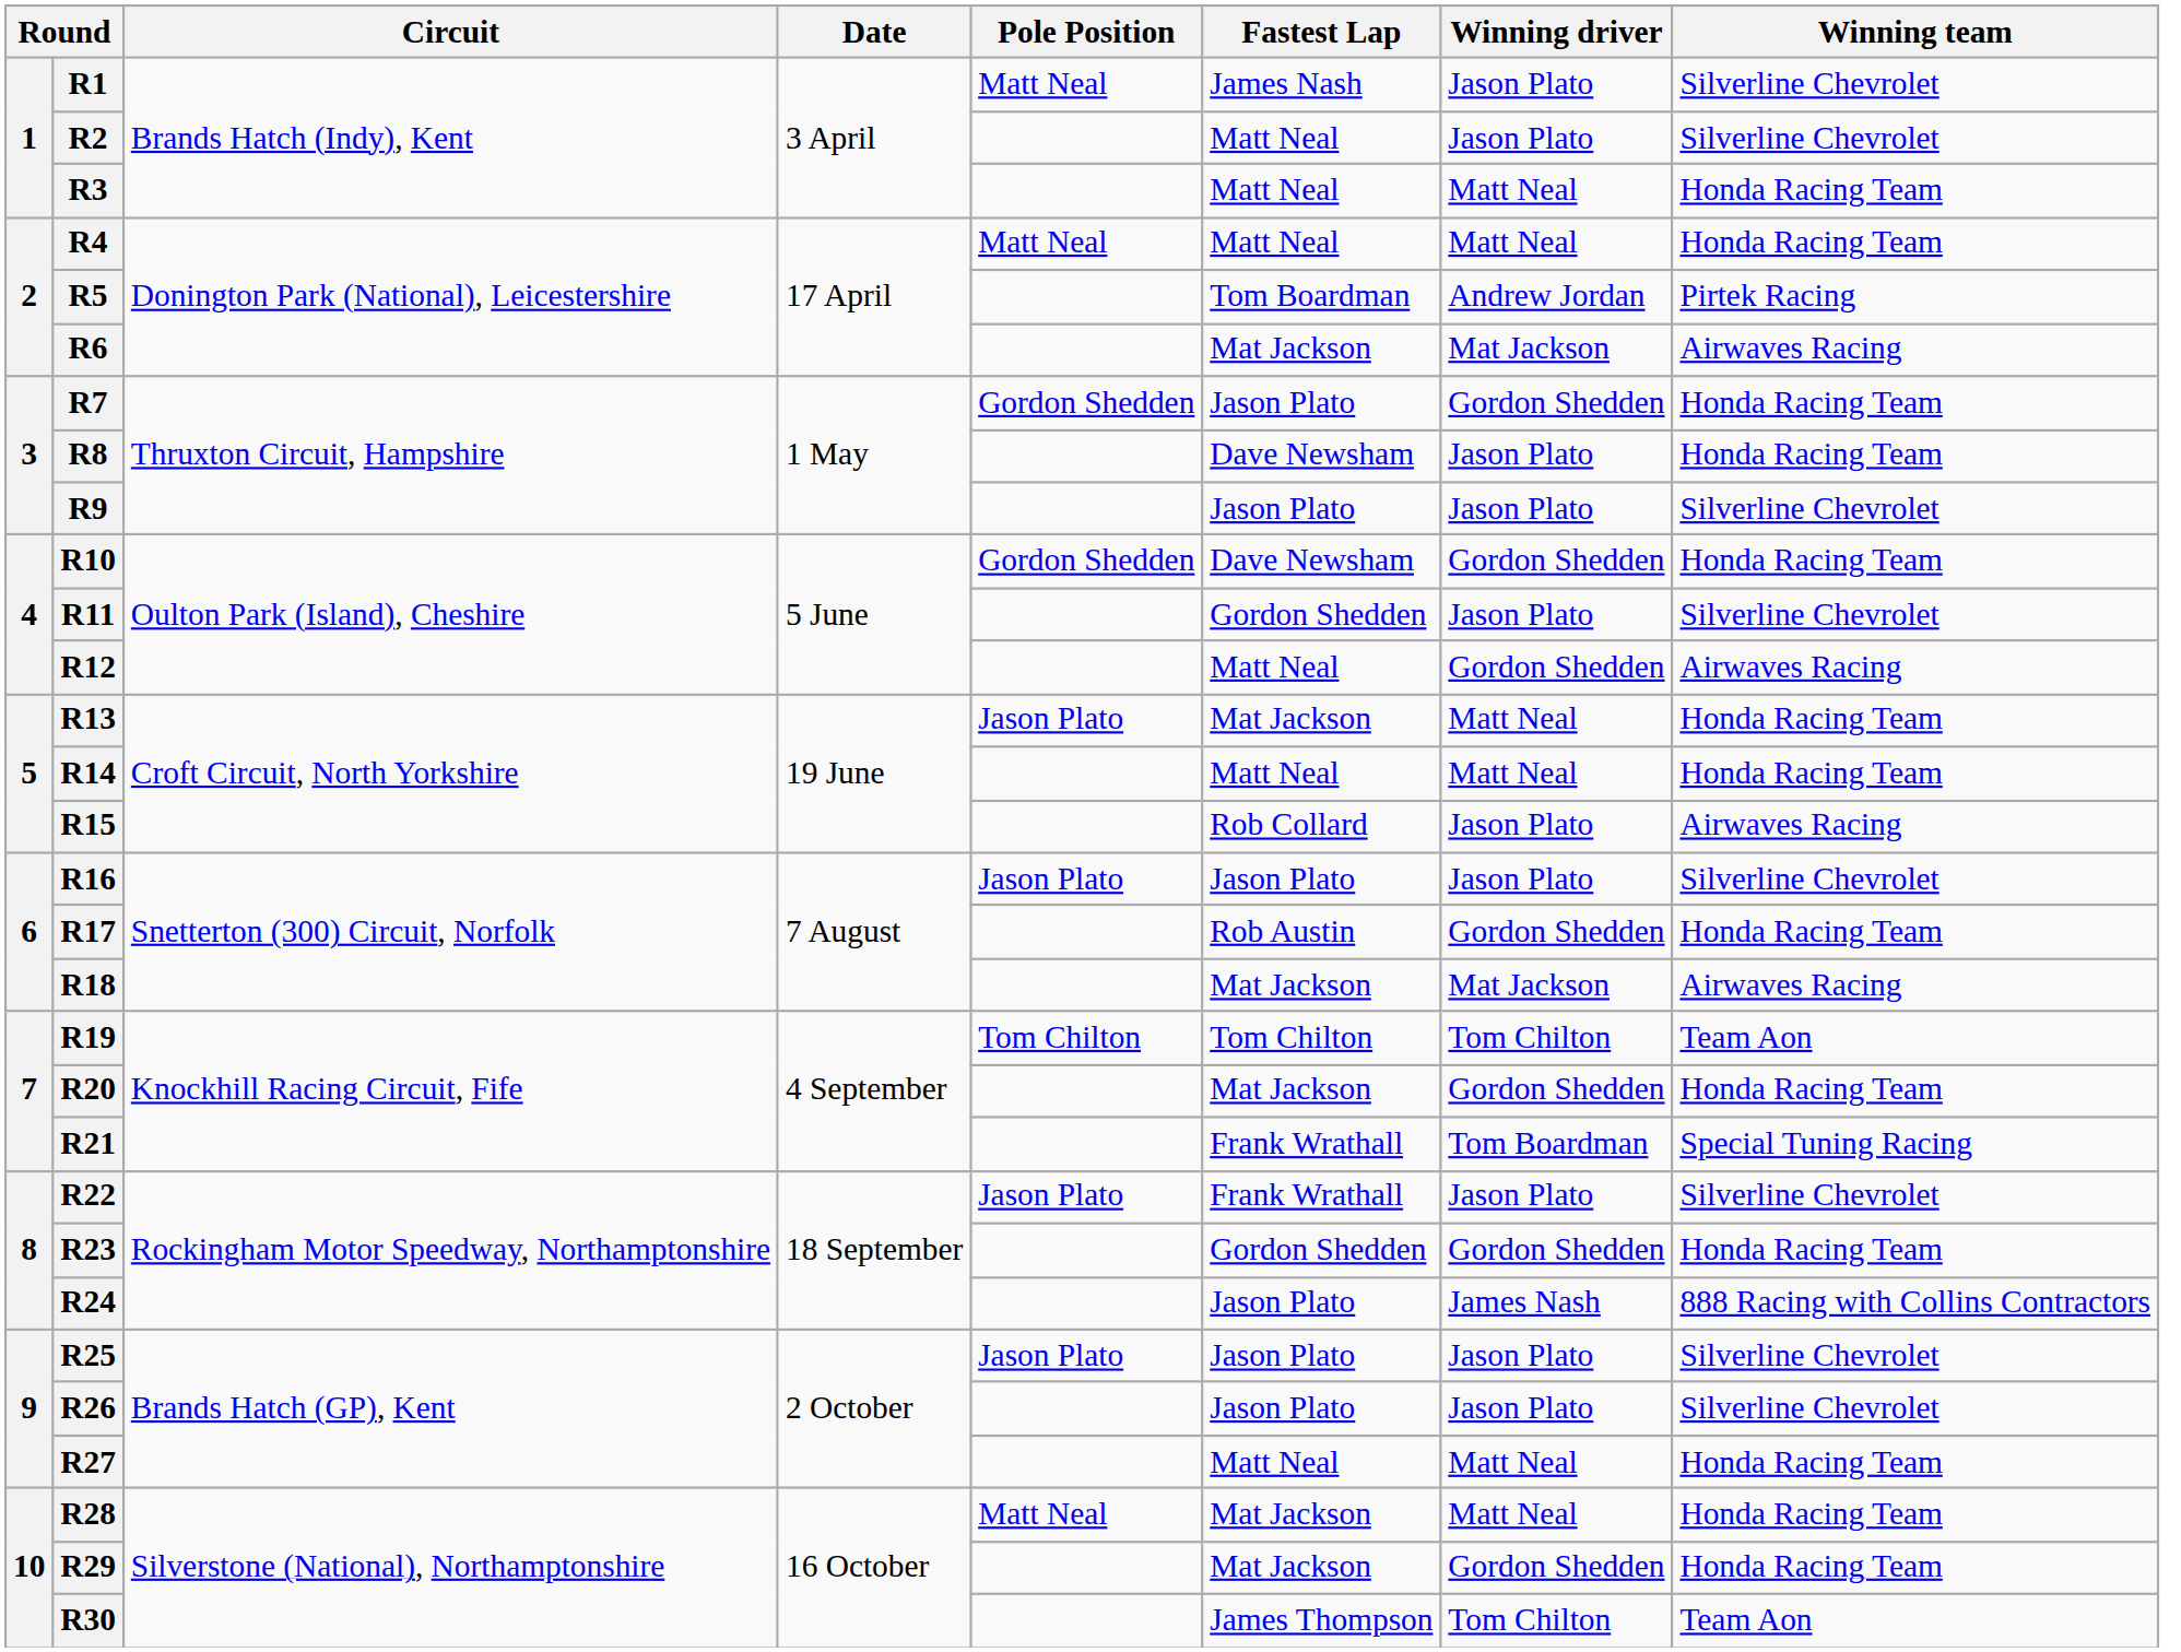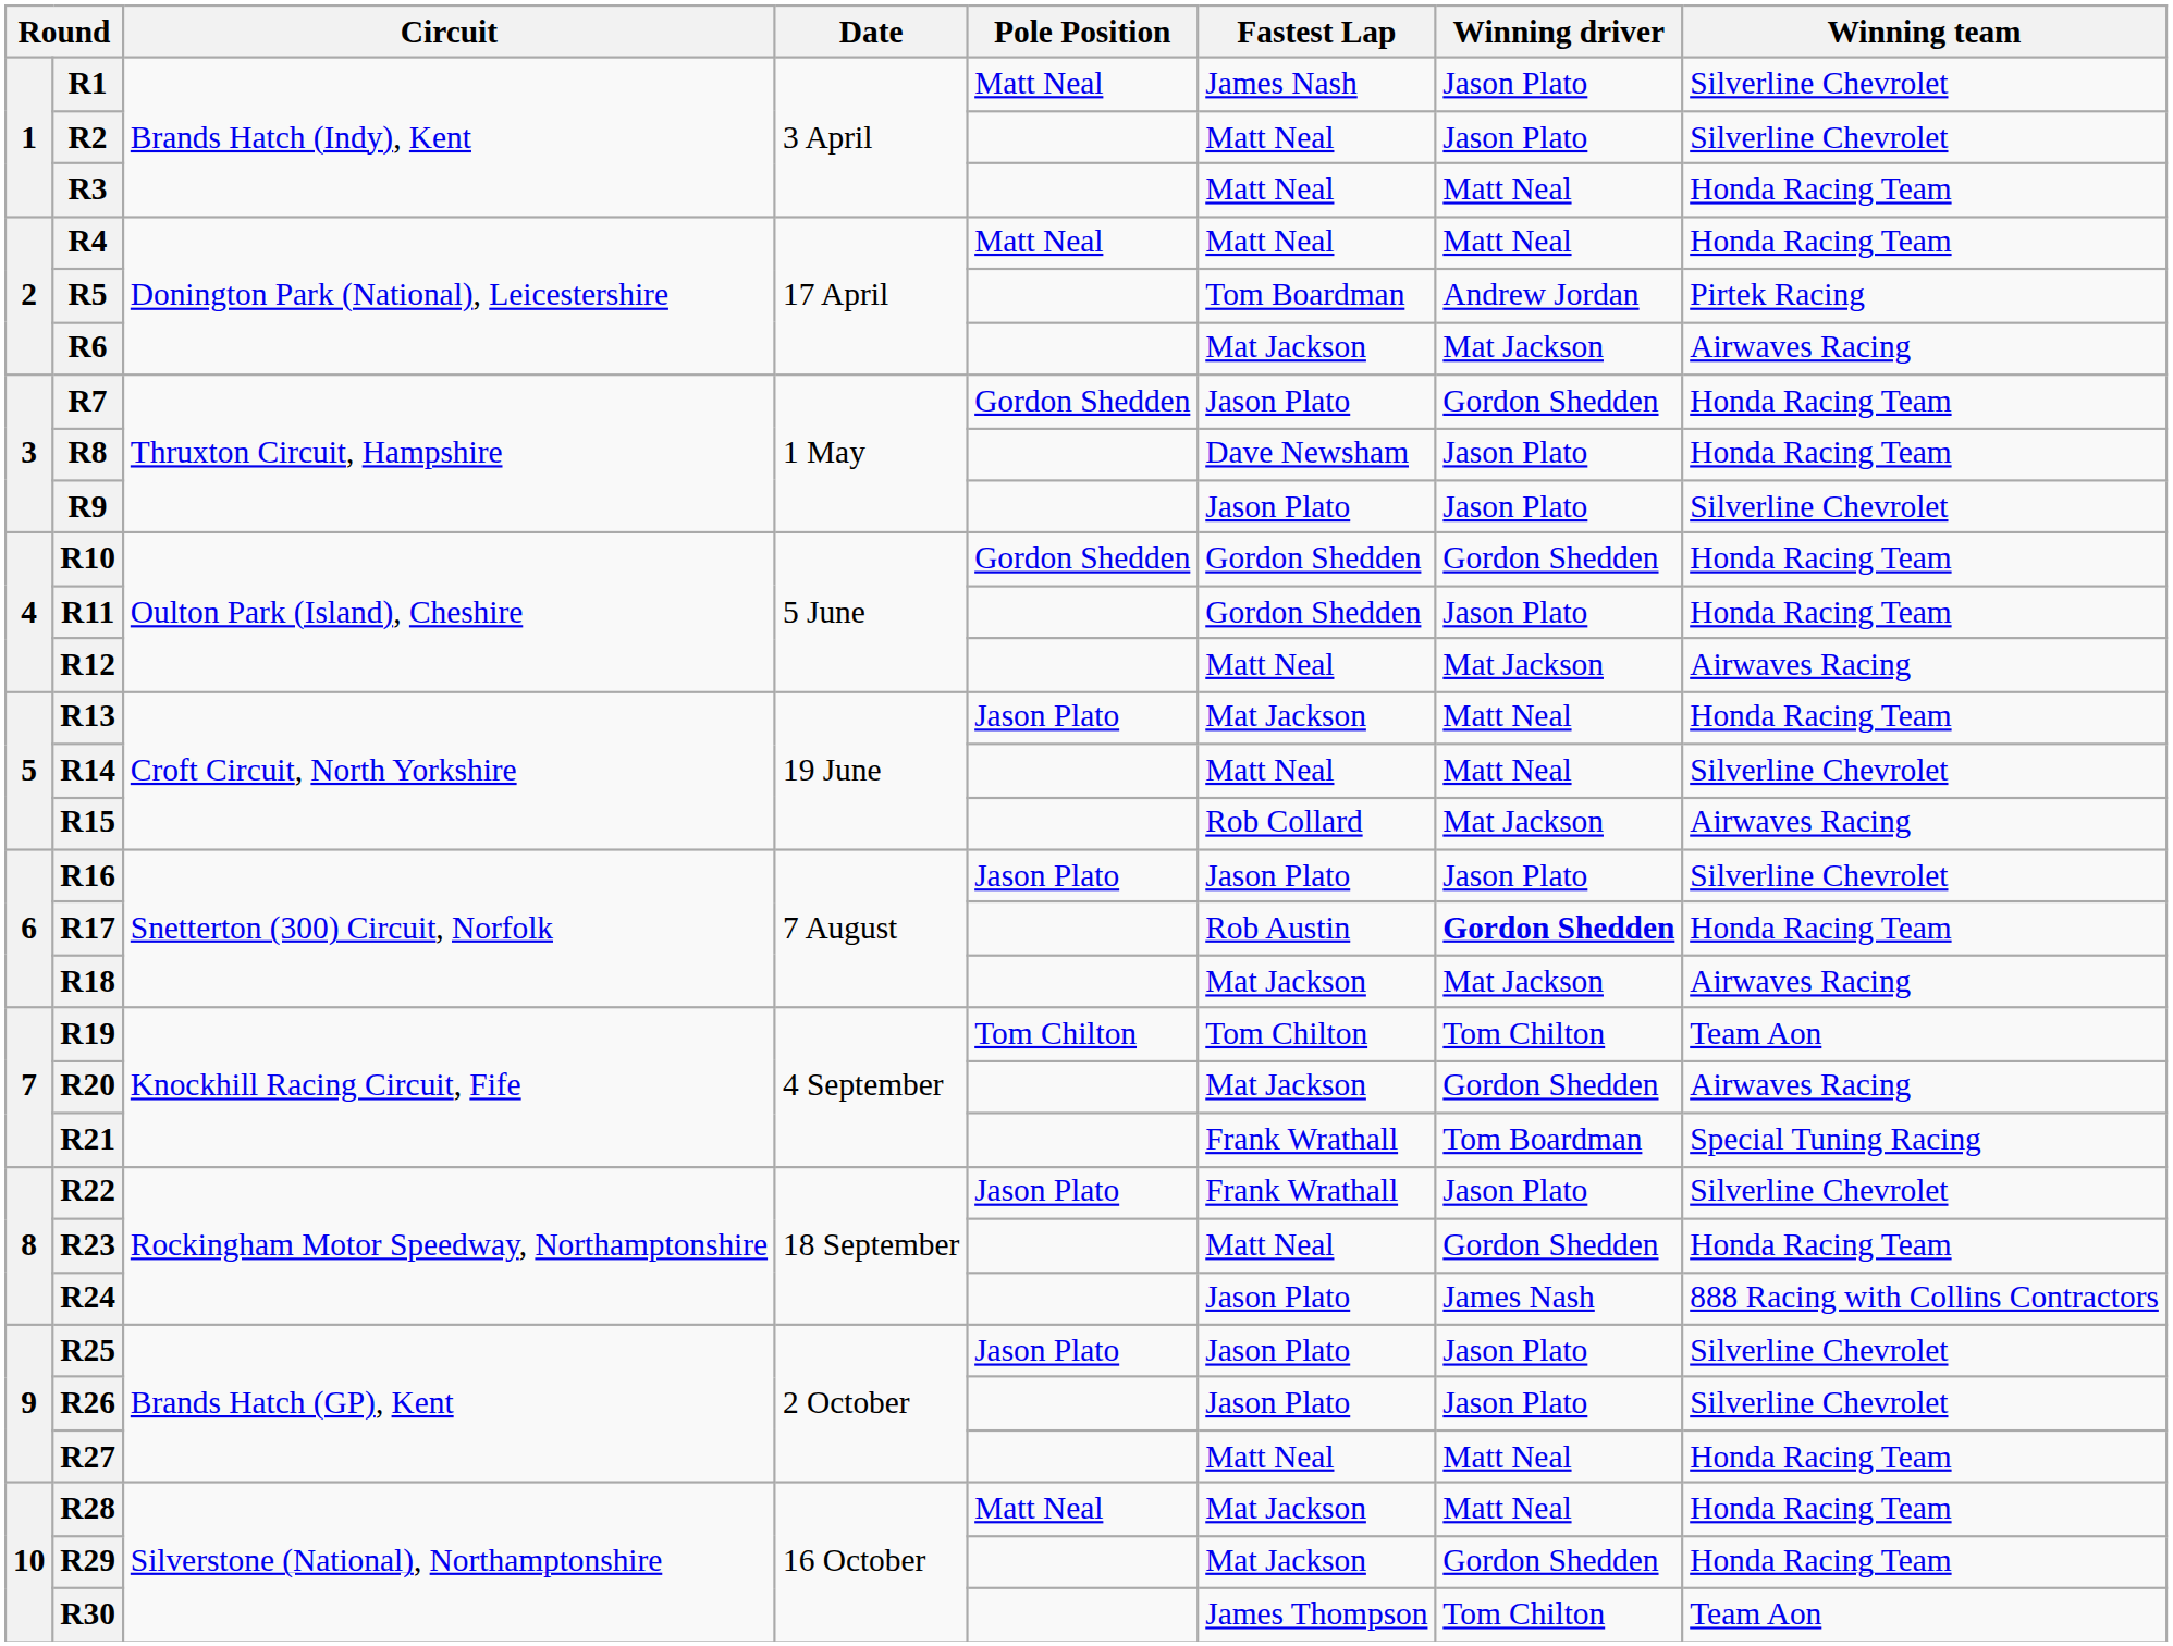R10 | Fastest Lap: Dave Newsham -> Gordon Shedden
R11 | Winning team: Silverline Chevrolet -> Honda Racing Team
R12 | Winning driver: Gordon Shedden -> Mat Jackson
R14 | Winning team: Honda Racing Team -> Silverline Chevrolet
R15 | Winning driver: Jason Plato -> Mat Jackson
R17 | Winning driver: normal -> bold
R20 | Winning team: Honda Racing Team -> Airwaves Racing
R23 | Fastest Lap: Gordon Shedden -> Matt Neal
